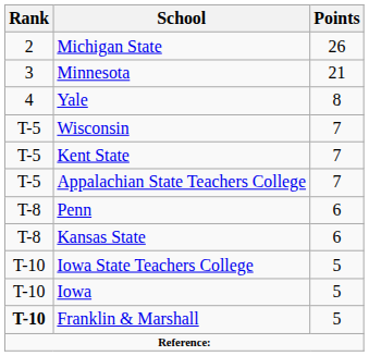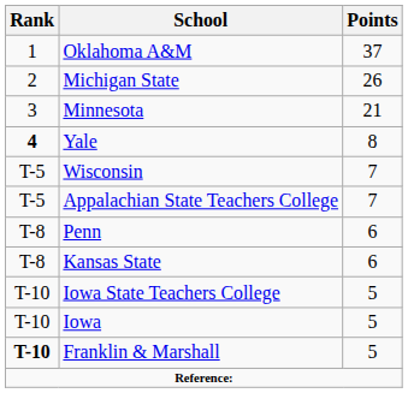+ row: 1 | Oklahoma A&M | 37
Yale | Rank: normal -> bold
- row: T-5 | Kent State | 7
